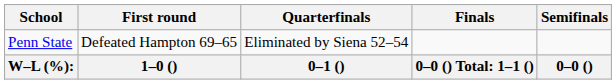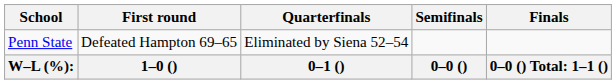columns swapped: Semifinals <-> Finals
